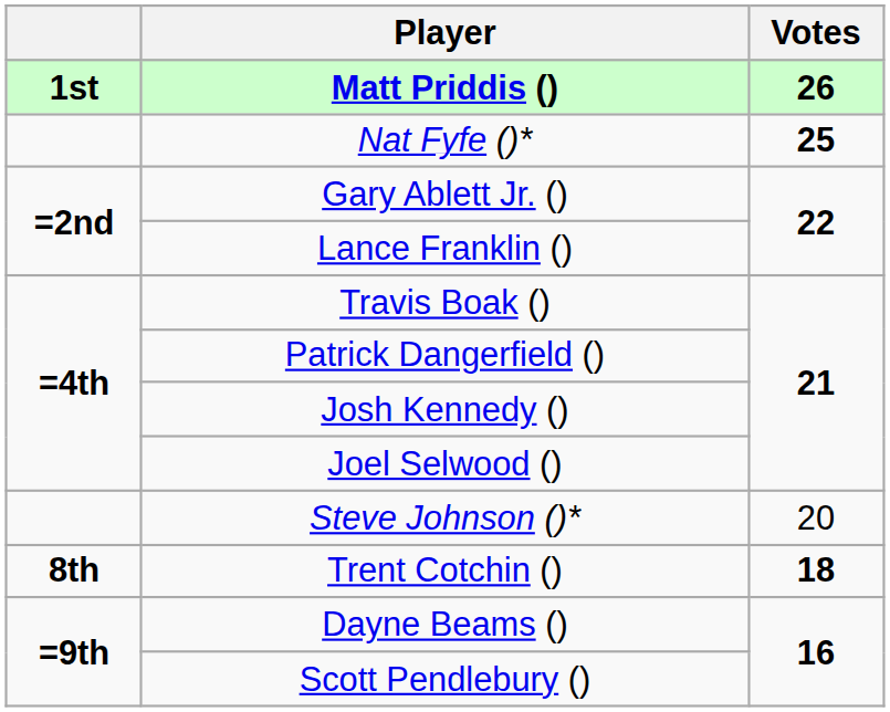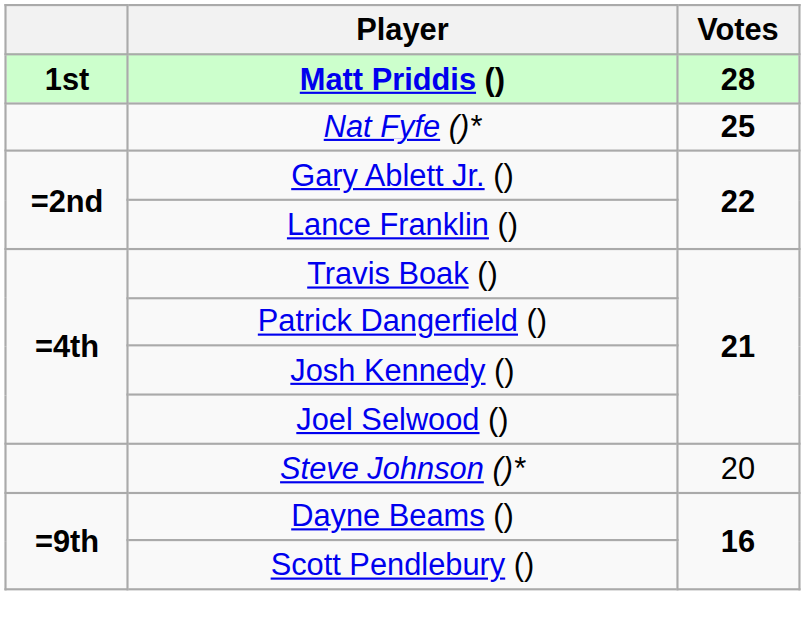Matt Priddis () | Votes: 26 -> 28
- row: 8th | Trent Cotchin () | 18
